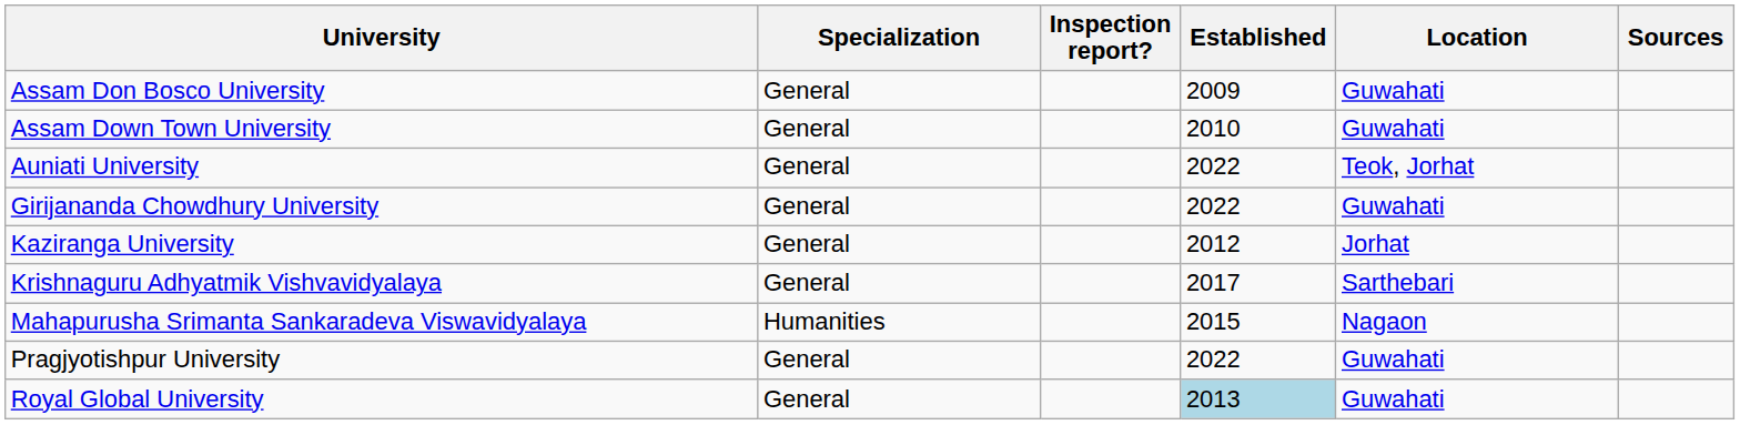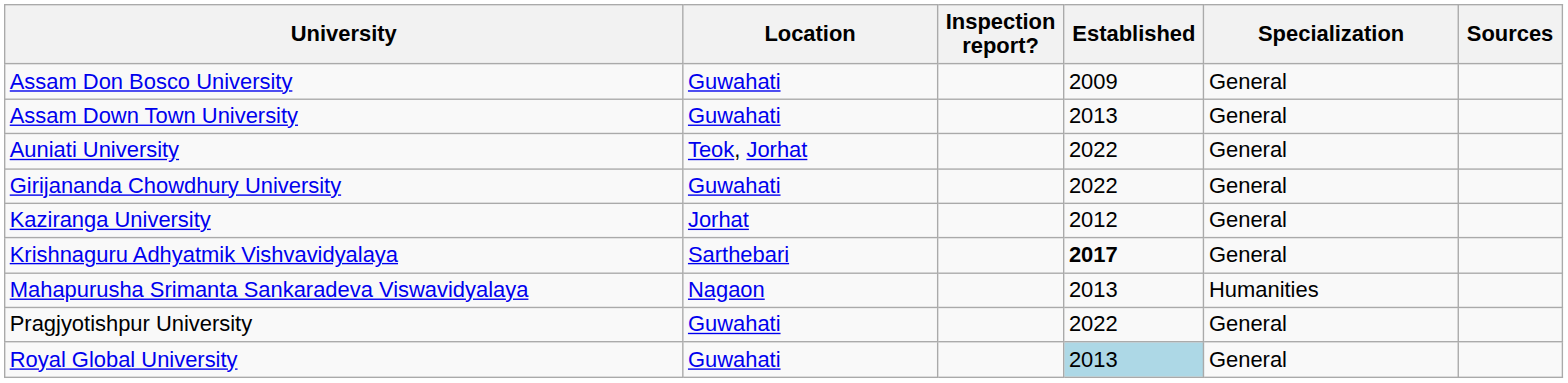columns swapped: Location <-> Specialization
Assam Down Town University | Established: 2010 -> 2013
Krishnaguru Adhyatmik Vishvavidyalaya | Established: normal -> bold
Mahapurusha Srimanta Sankaradeva Viswavidyalaya | Established: 2015 -> 2013
